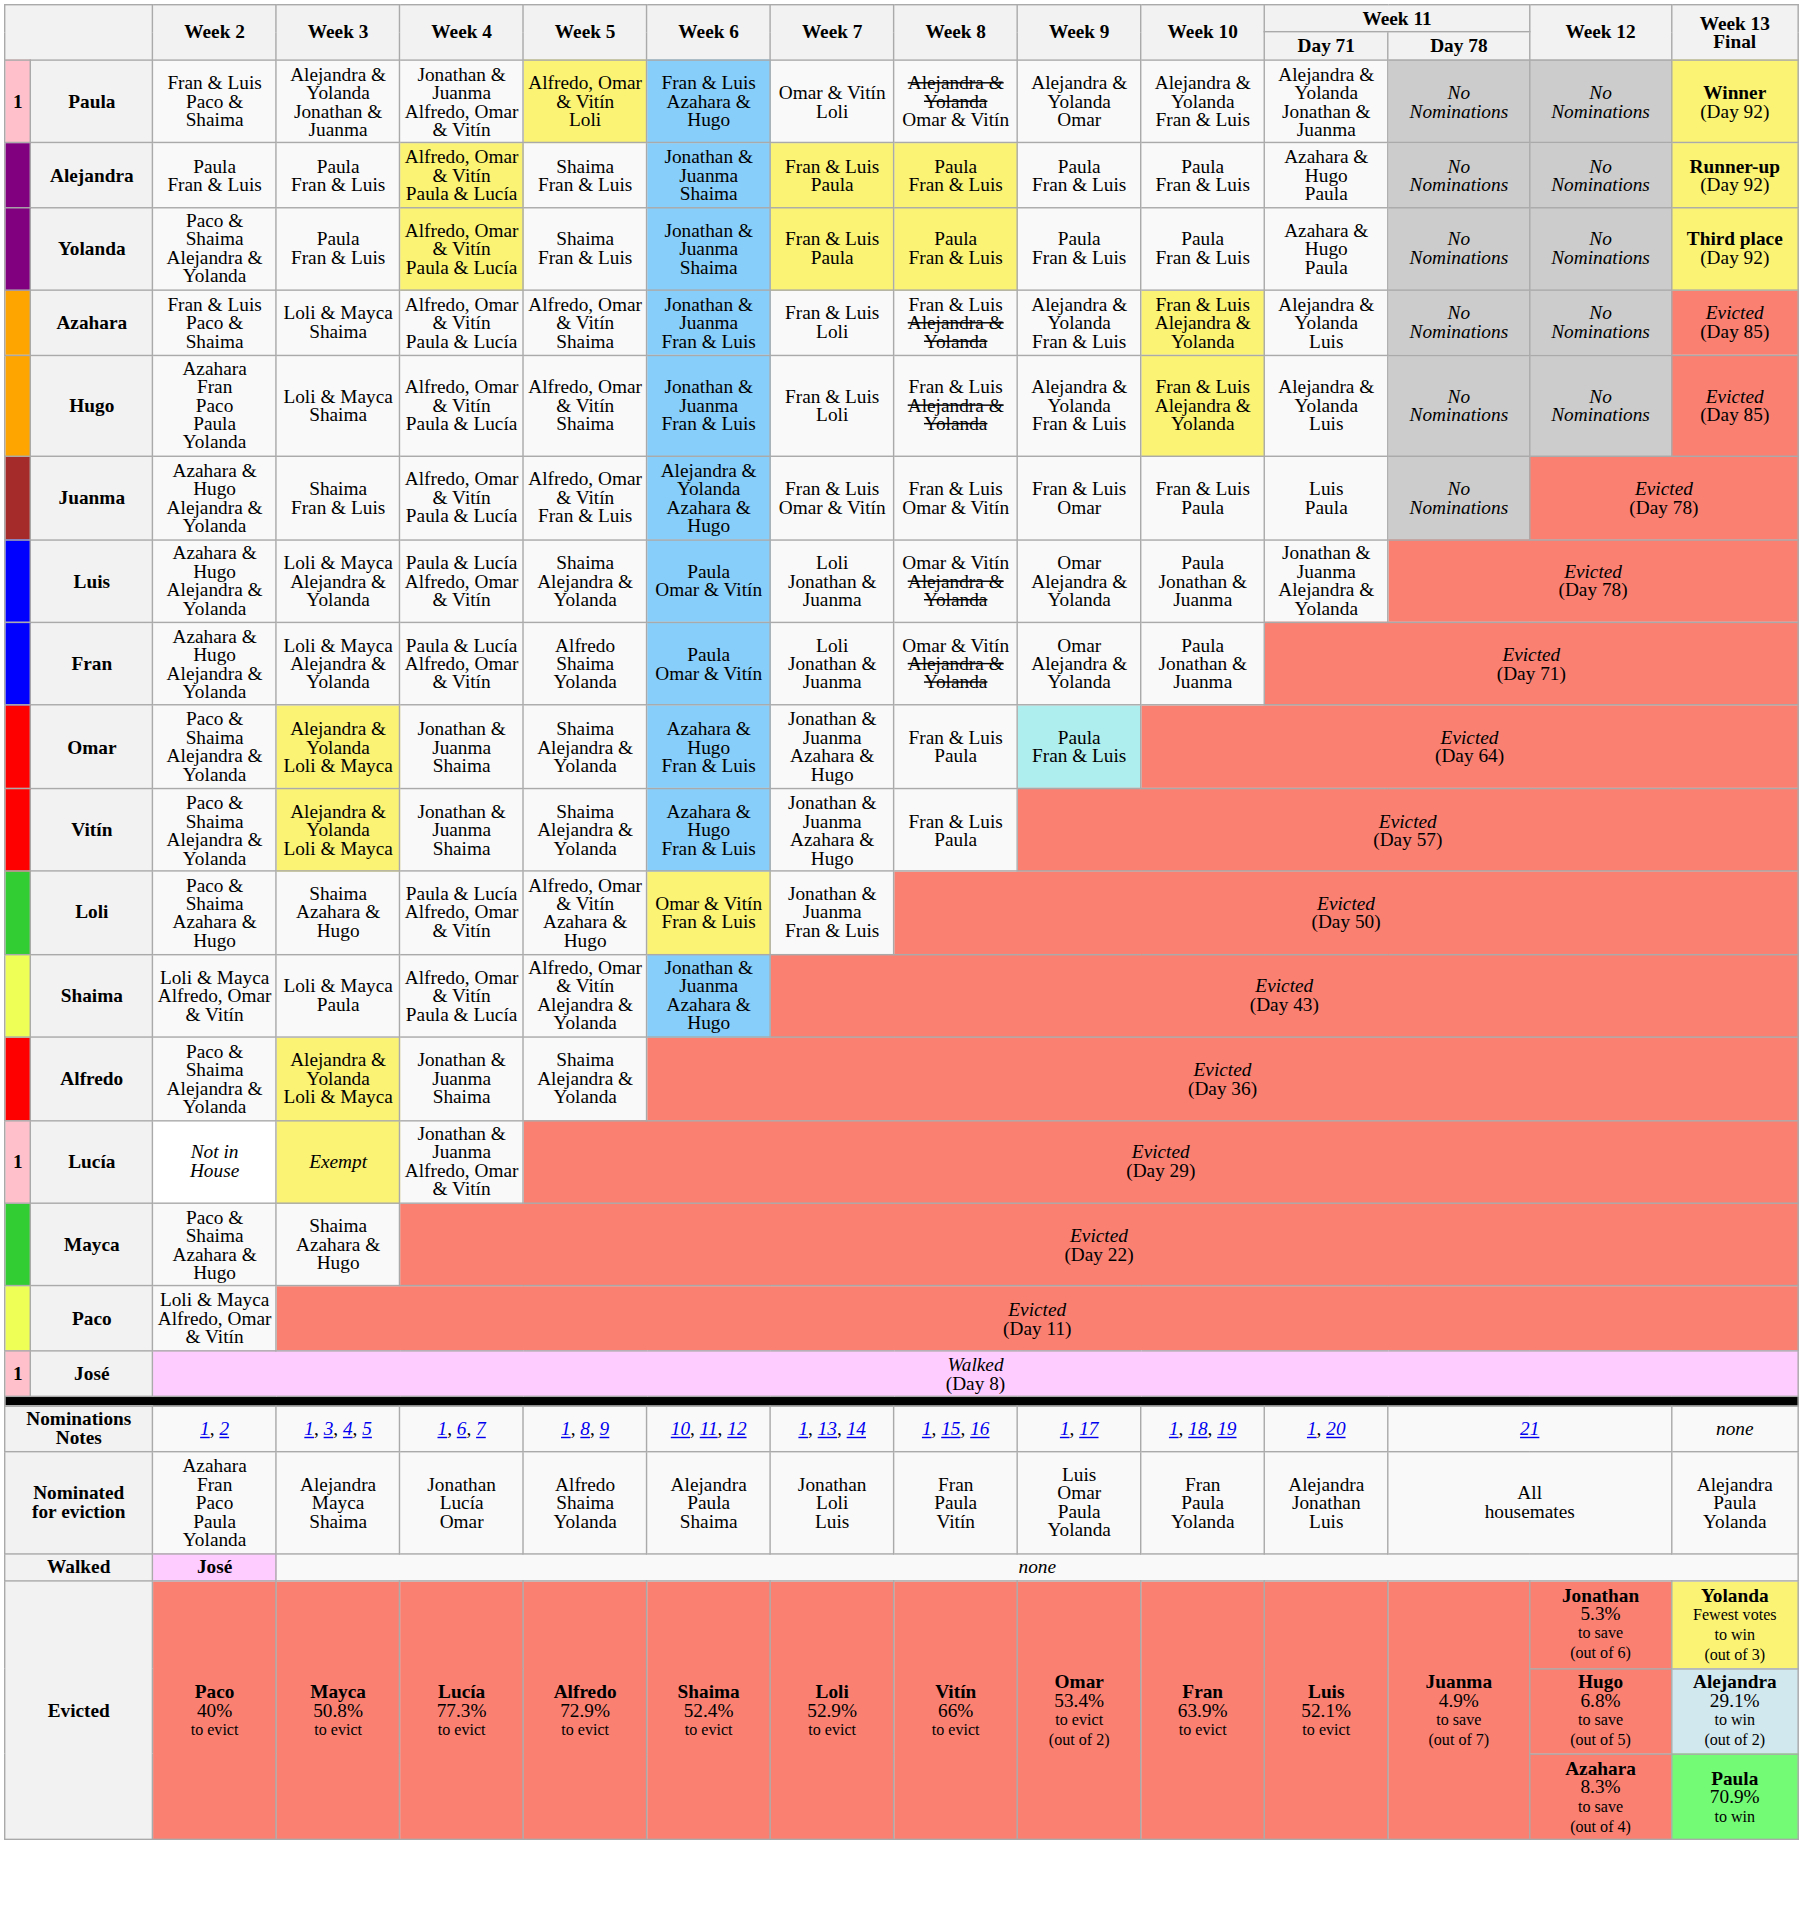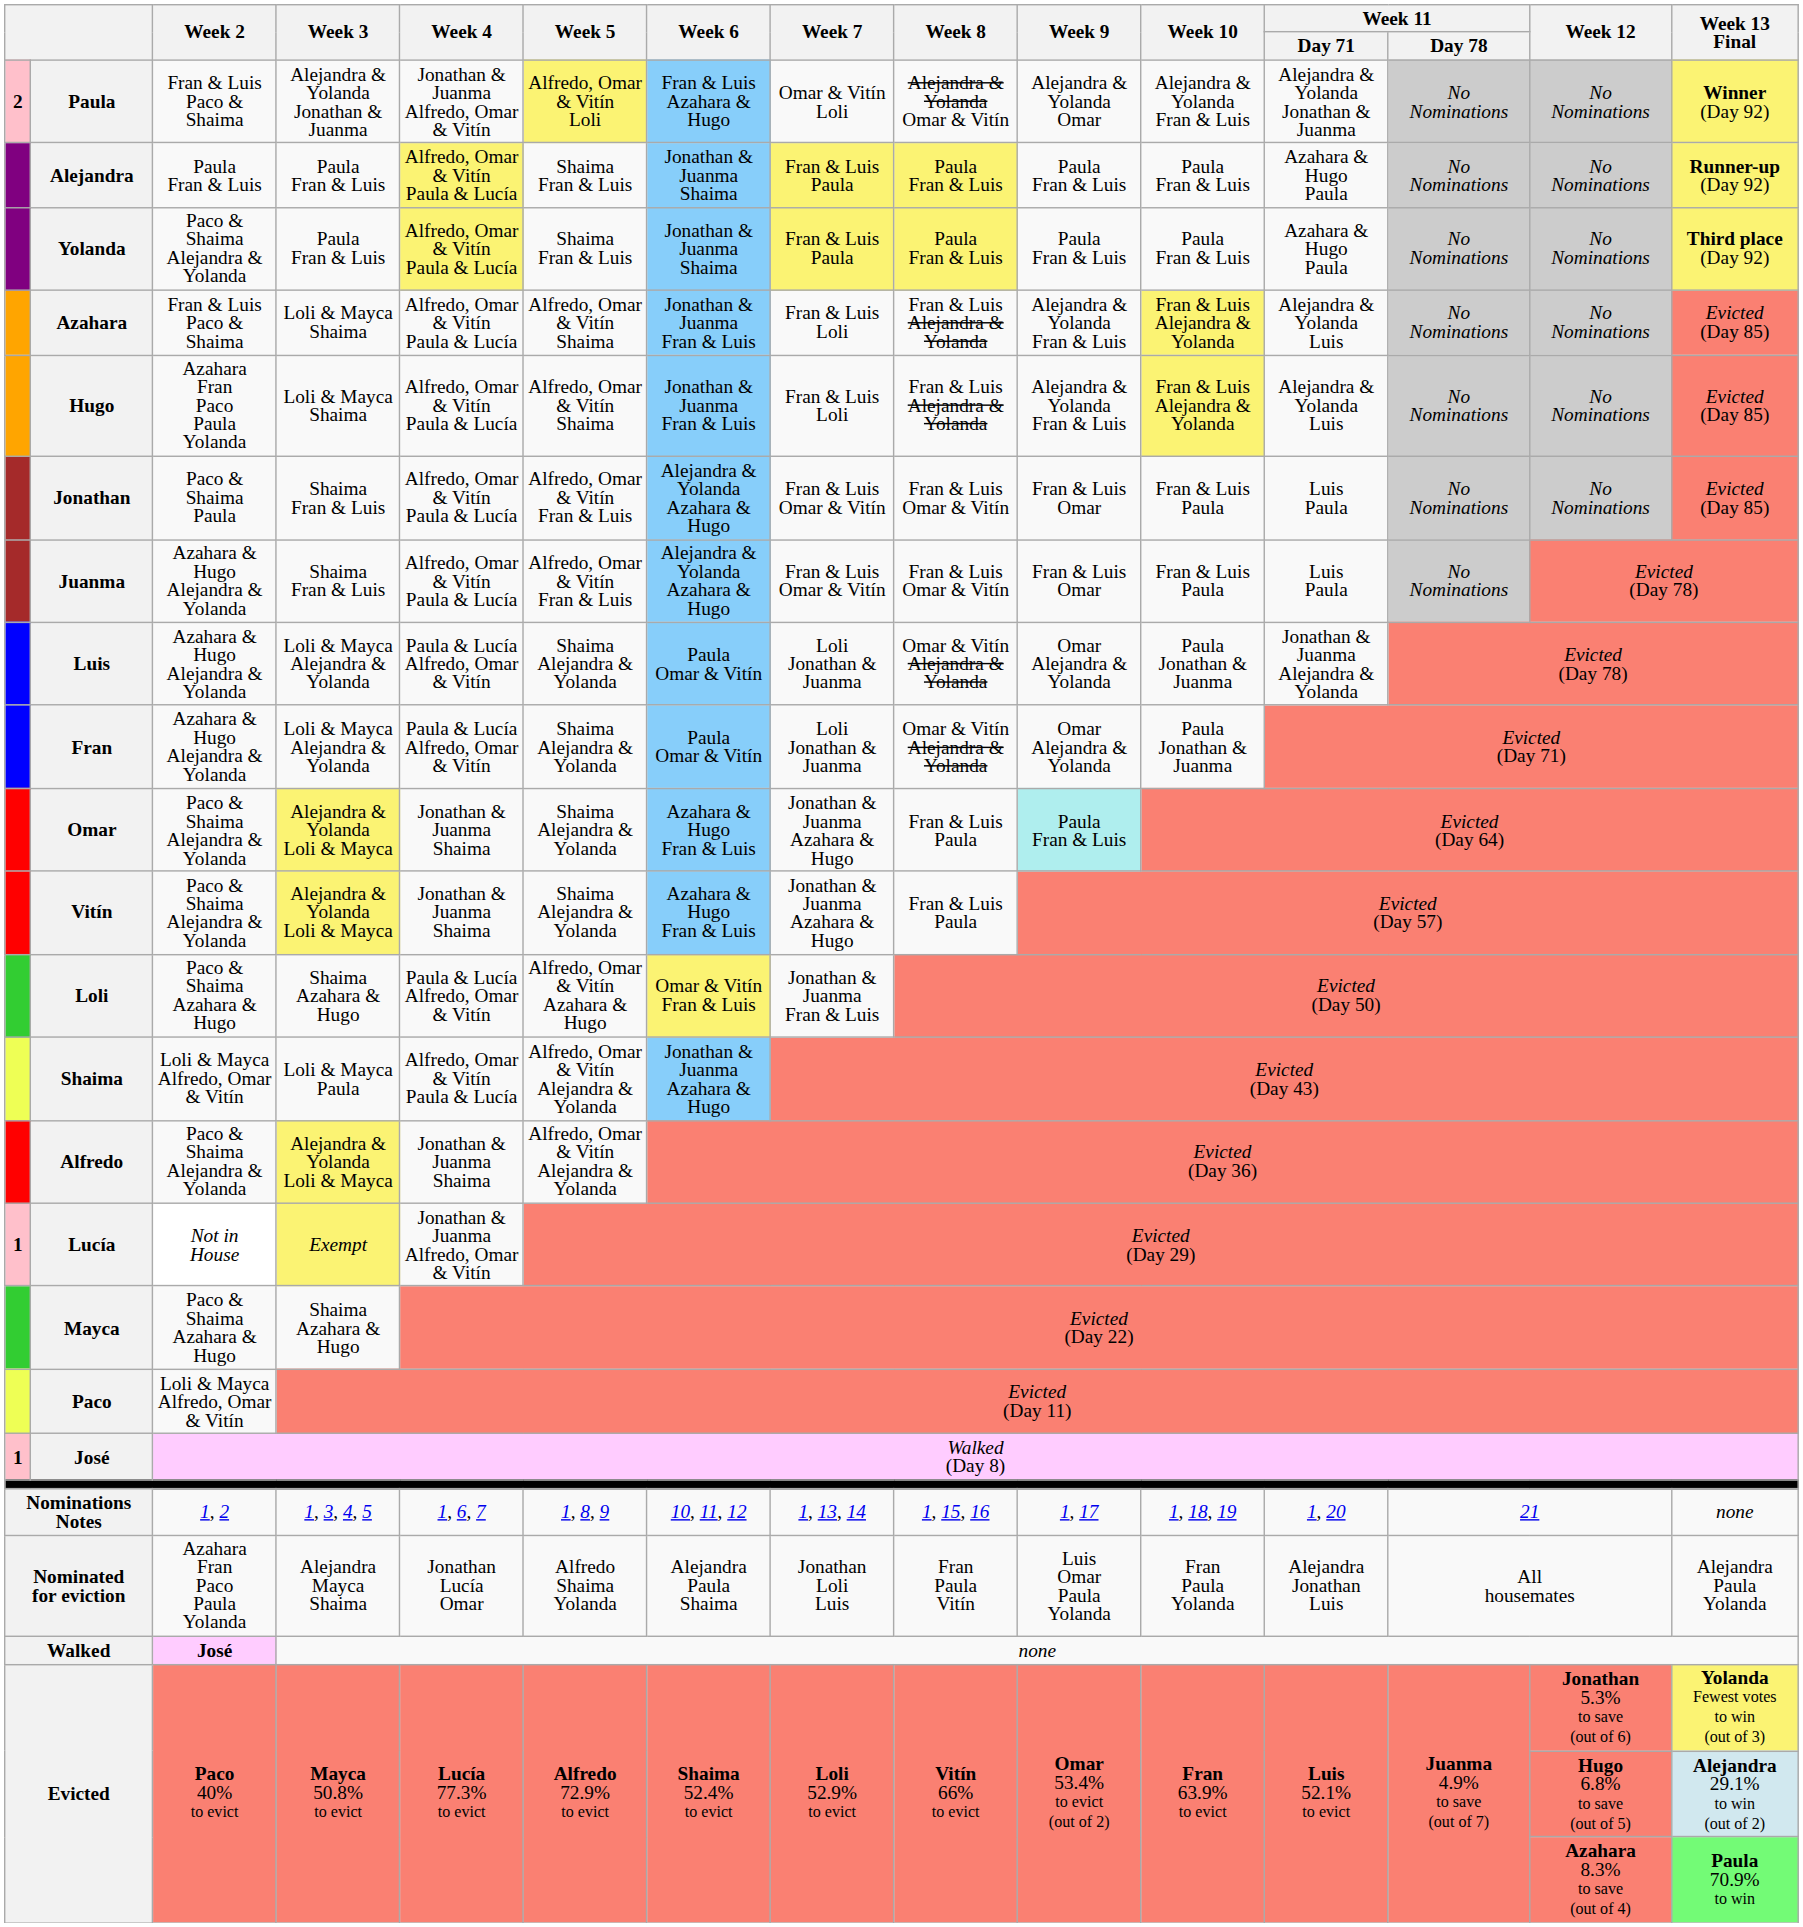Paula | column 1: 1 -> 2
+ row: Jonathan | Paco & Shaima Paula | Shaima Fran & Luis | Alfredo, Omar & Vitín Paula & Lucía | Alfredo, Omar & Vitín Fran & Luis | Alejandra & Yolanda Azahara & Hugo | Fran & Luis Omar & Vitín | Fran & Luis Omar & Vitín | Fran & Luis Omar | Fran & Luis Paula | Luis Paula | No Nominations | No Nominations | Evicted (Day 85)
Fran | Week 5: Alfredo Shaima Yolanda -> Shaima Alejandra & Yolanda
Alfredo | Week 5: Shaima Alejandra & Yolanda -> Alfredo, Omar & Vitín Alejandra & Yolanda
